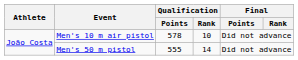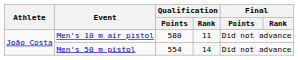Men's 10 m air pistol | Qualification / Points: 578 -> 580
Men's 10 m air pistol | Qualification / Rank: 10 -> 11
Men's 50 m pistol | Qualification / Points: 555 -> 554
